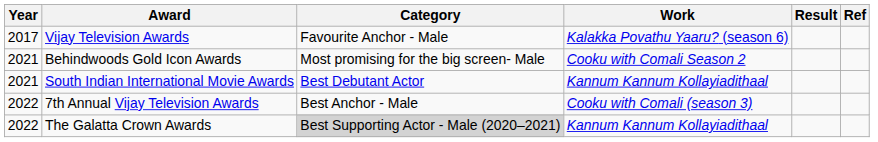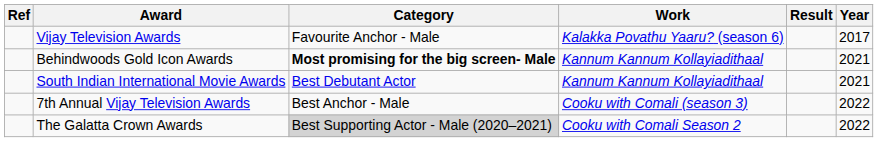columns swapped: Year <-> Ref
Behindwoods Gold Icon Awards | Category: normal -> bold
Behindwoods Gold Icon Awards | Work: Cooku with Comali Season 2 -> Kannum Kannum Kollayiadithaal
The Galatta Crown Awards | Work: Kannum Kannum Kollayiadithaal -> Cooku with Comali Season 2
